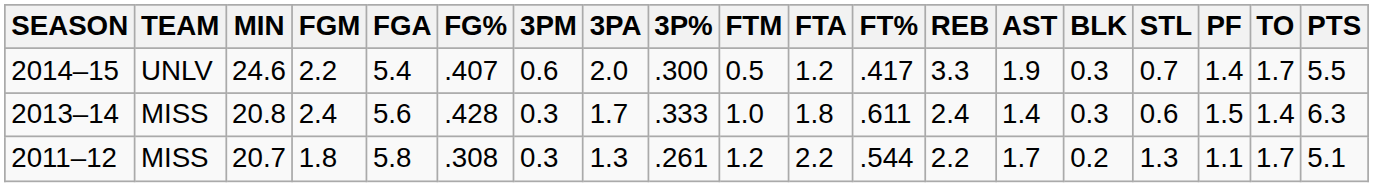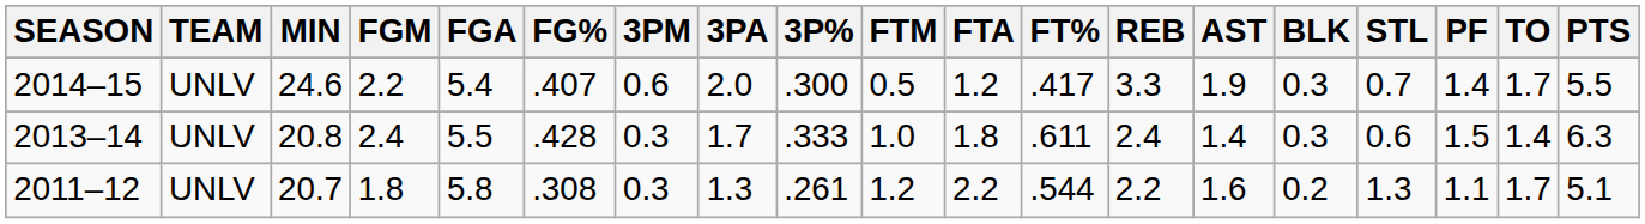2013–14 | TEAM: MISS -> UNLV
2013–14 | FGA: 5.6 -> 5.5
2011–12 | TEAM: MISS -> UNLV
2011–12 | AST: 1.7 -> 1.6
